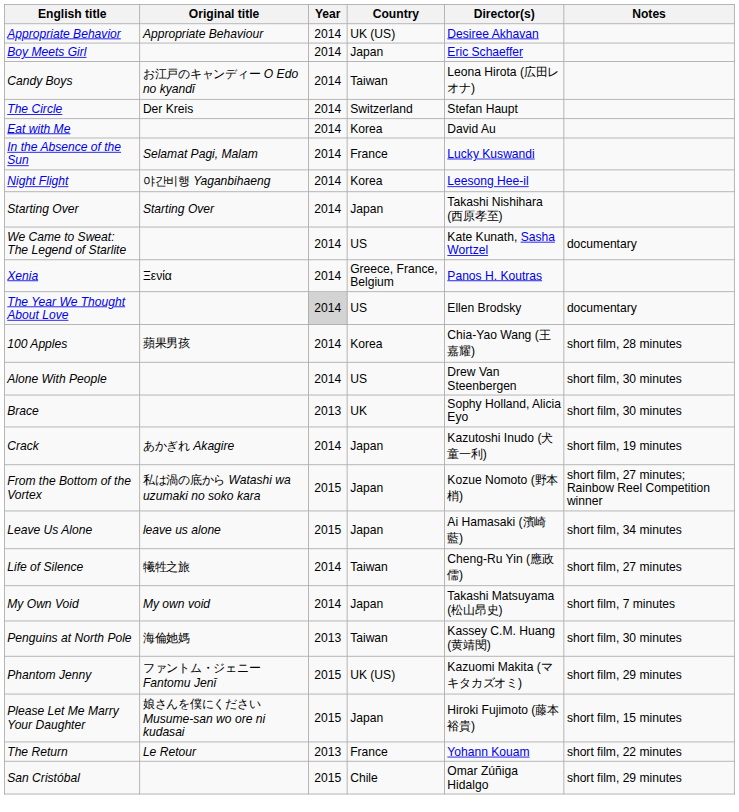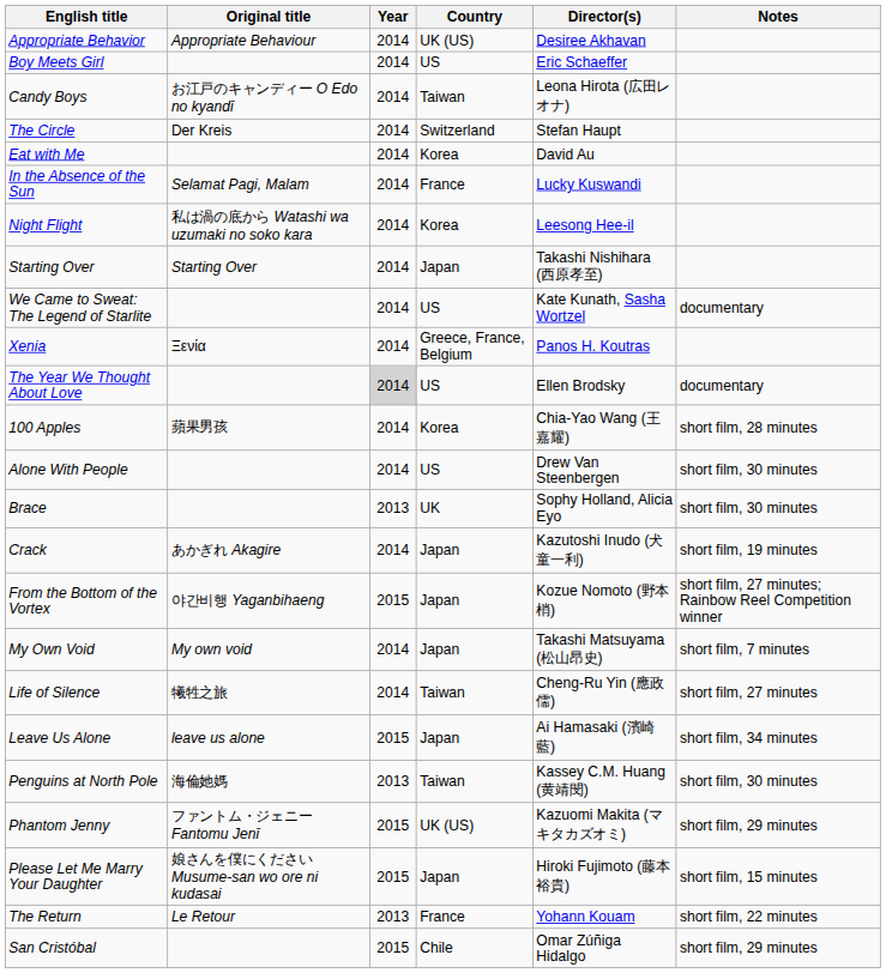Boy Meets Girl | Country: Japan -> US
Night Flight | Original title: 야간비행 Yaganbihaeng -> 私は渦の底から Watashi wa uzumaki no soko kara
From the Bottom of the Vortex | Original title: 私は渦の底から Watashi wa uzumaki no soko kara -> 야간비행 Yaganbihaeng
rows swapped: Leave Us Alone <-> My Own Void
